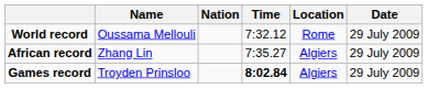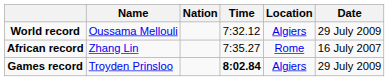World record | Location: Rome -> Algiers
African record | Location: Algiers -> Rome
African record | Date: 29 July 2009 -> 16 July 2007
